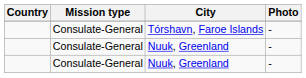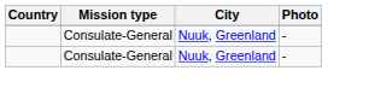- row: Consulate-General | Tórshavn, Faroe Islands | -
